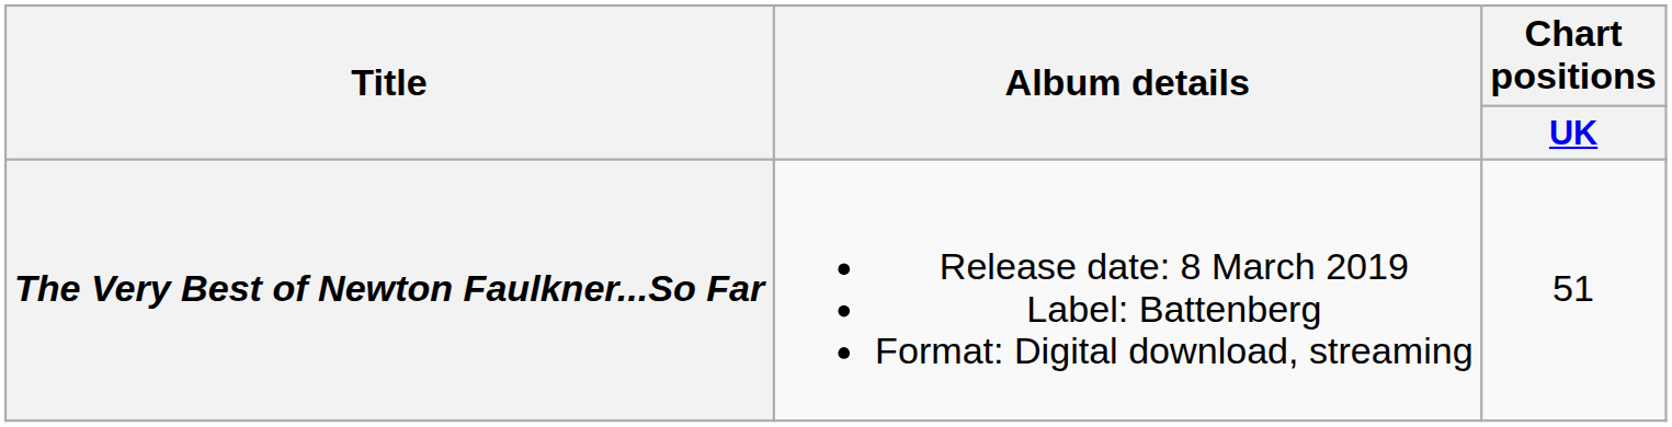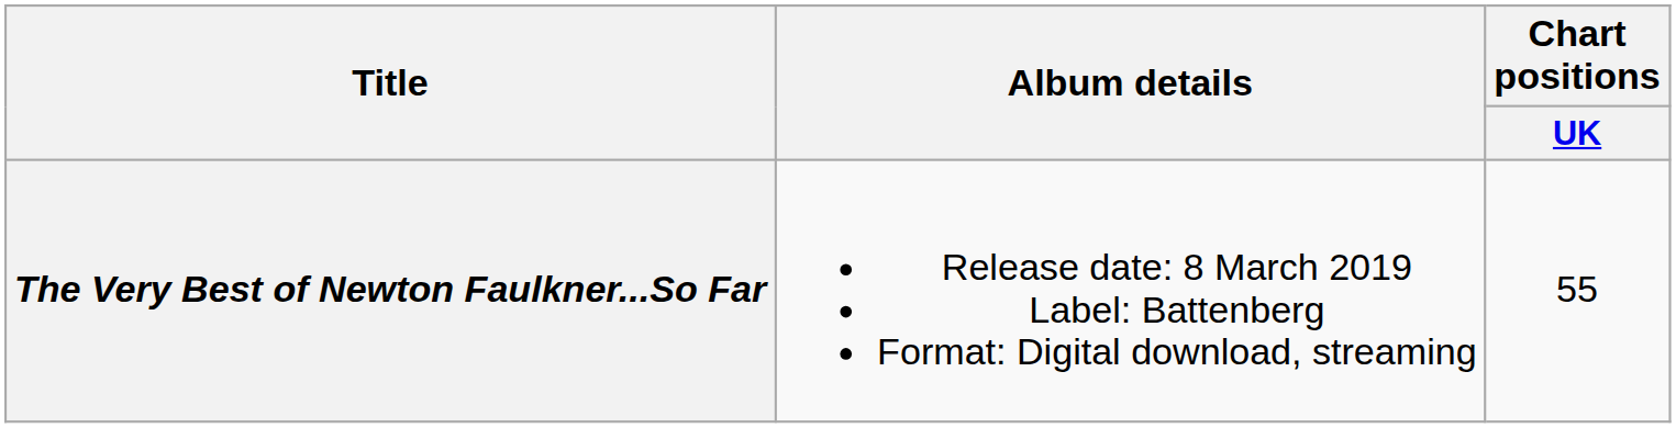The Very Best of Newton Faulkner...So Far | Chart positions / UK: 51 -> 55
